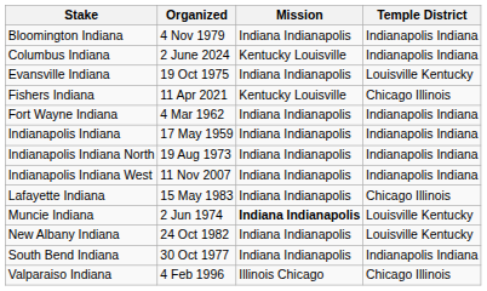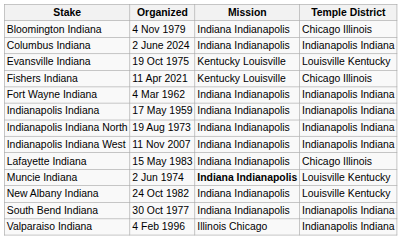Bloomington Indiana | Temple District: Indianapolis Indiana -> Chicago Illinois
Columbus Indiana | Mission: Kentucky Louisville -> Indiana Indianapolis
Evansville Indiana | Mission: Indiana Indianapolis -> Kentucky Louisville
Valparaiso Indiana | Temple District: Chicago Illinois -> Indianapolis Indiana
